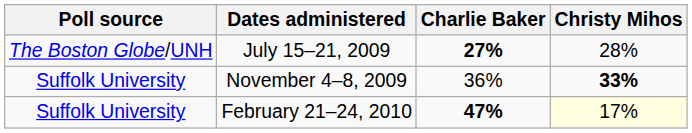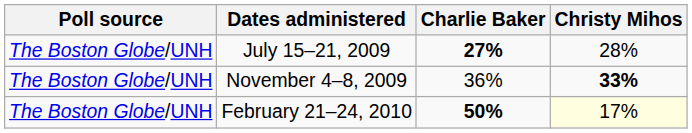November 4–8, 2009 | Poll source: Suffolk University -> The Boston Globe/UNH
February 21–24, 2010 | Poll source: Suffolk University -> The Boston Globe/UNH
February 21–24, 2010 | Charlie Baker: 47% -> 50%
